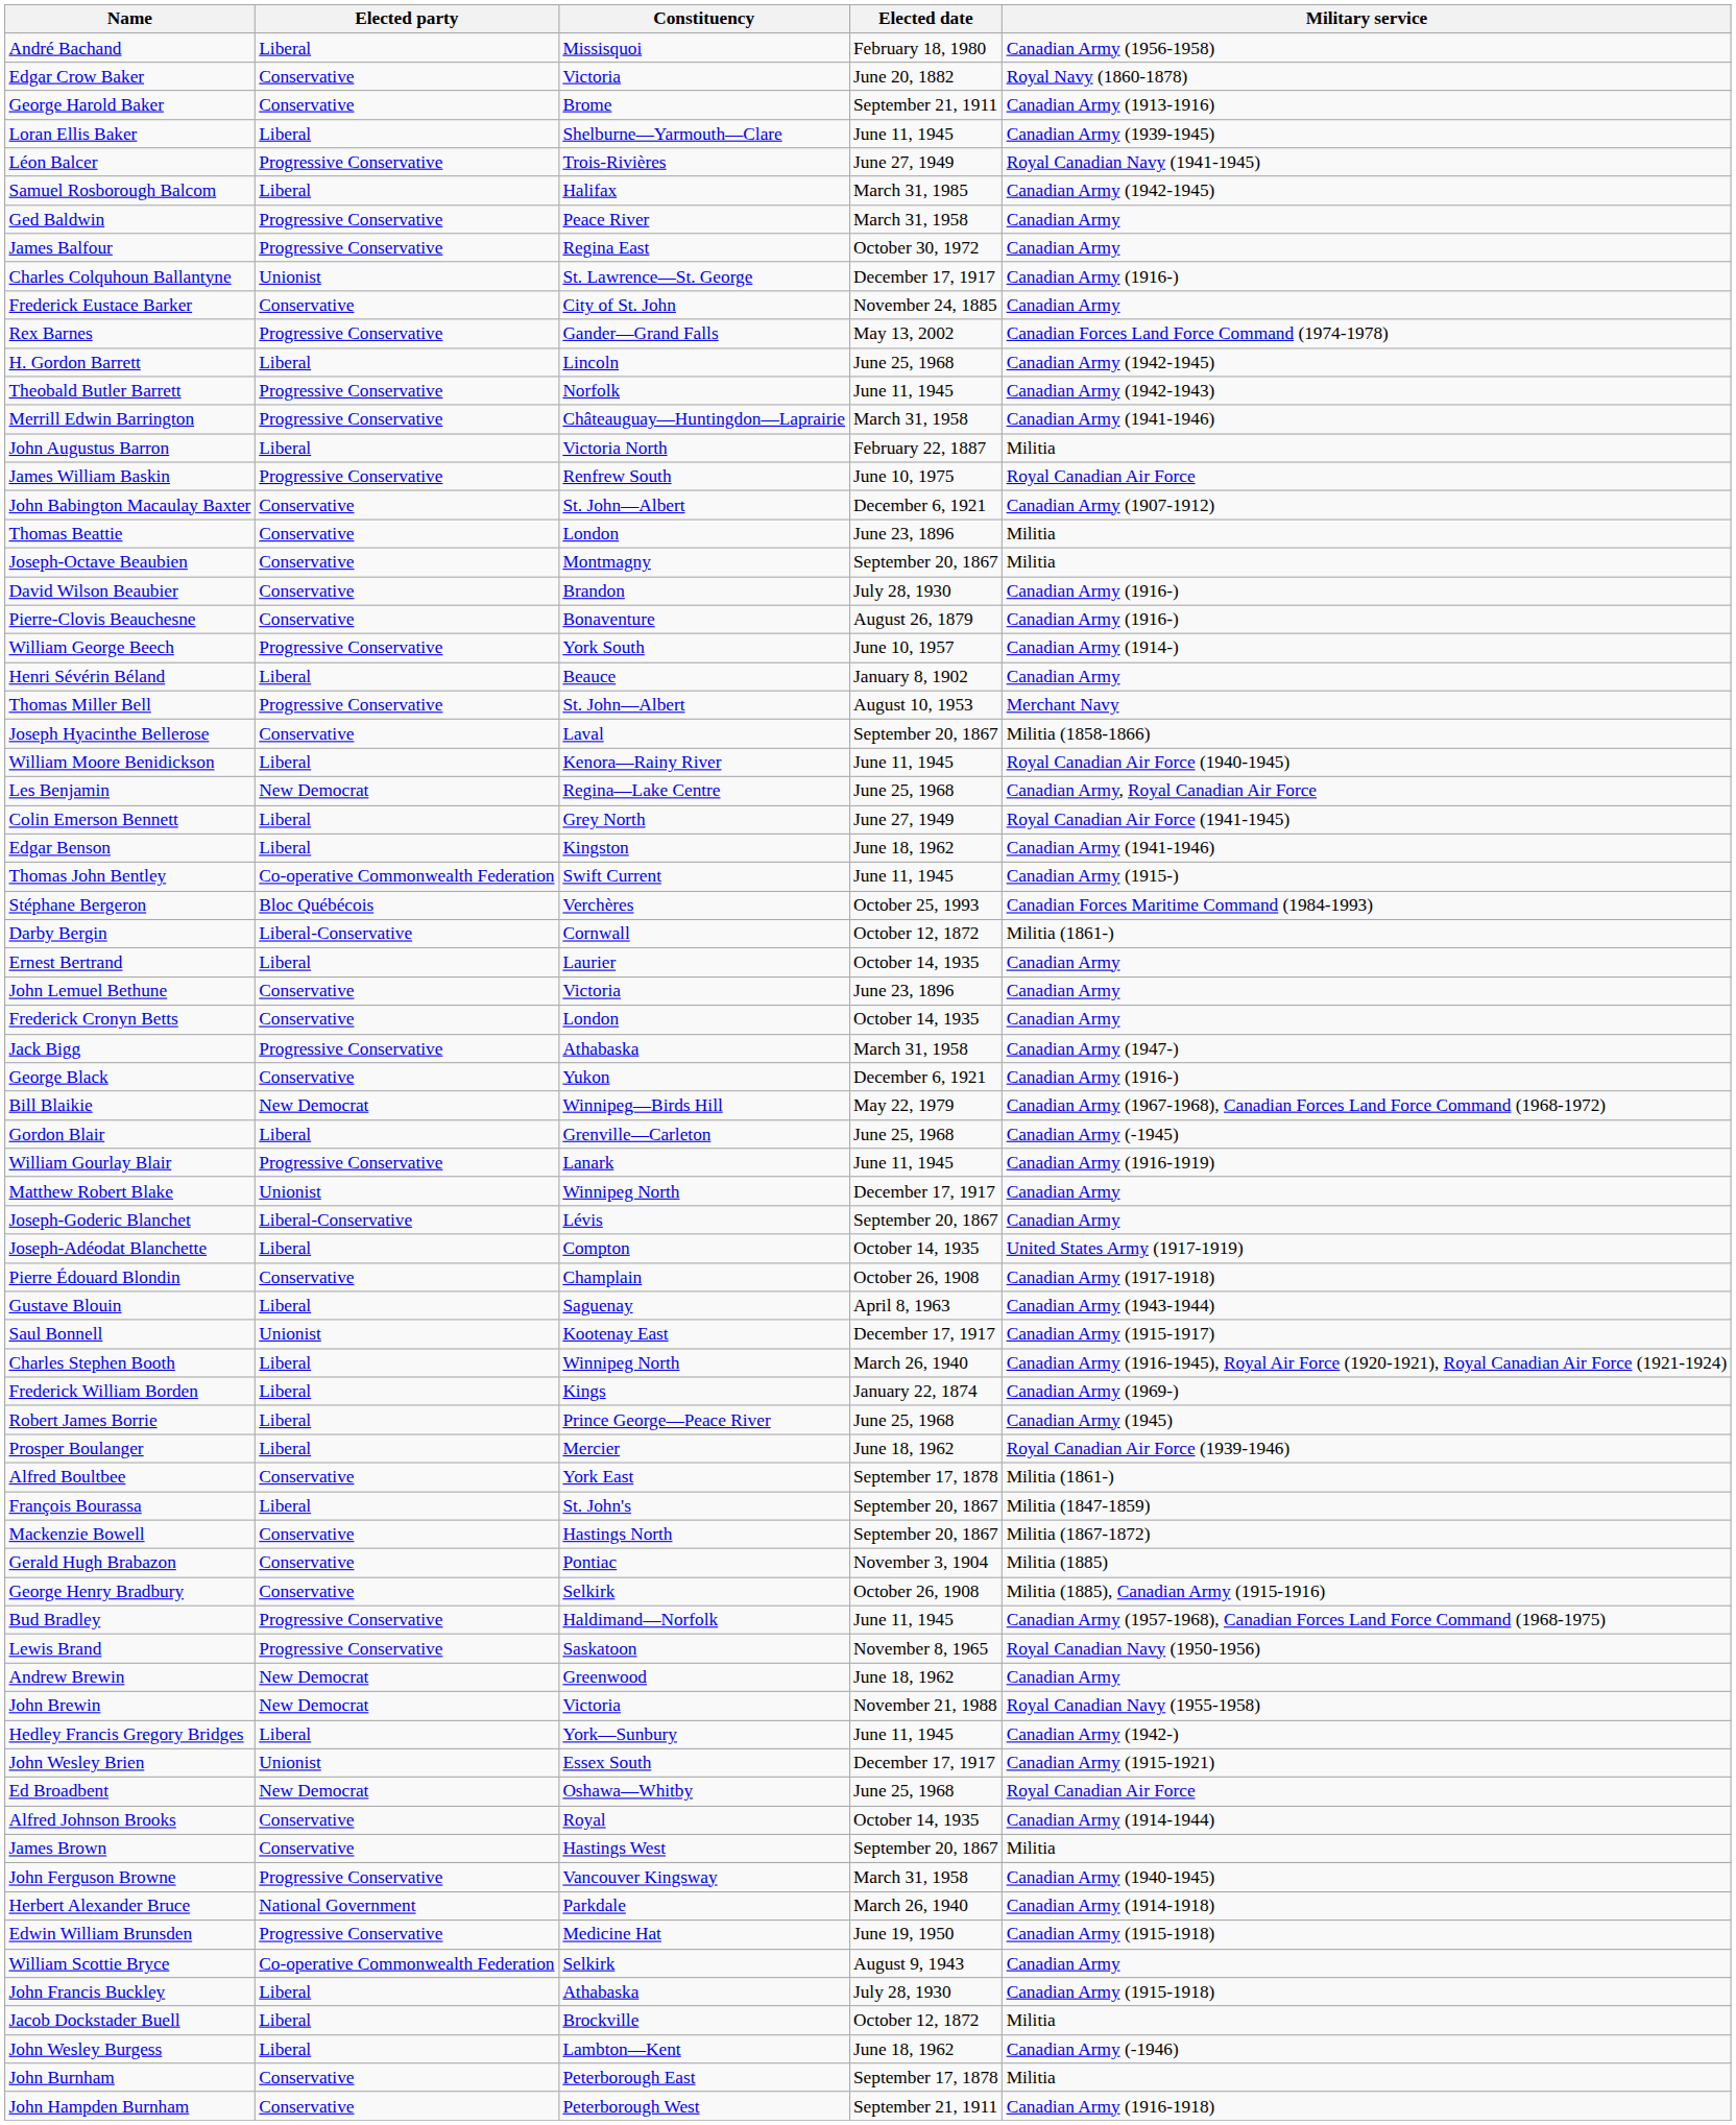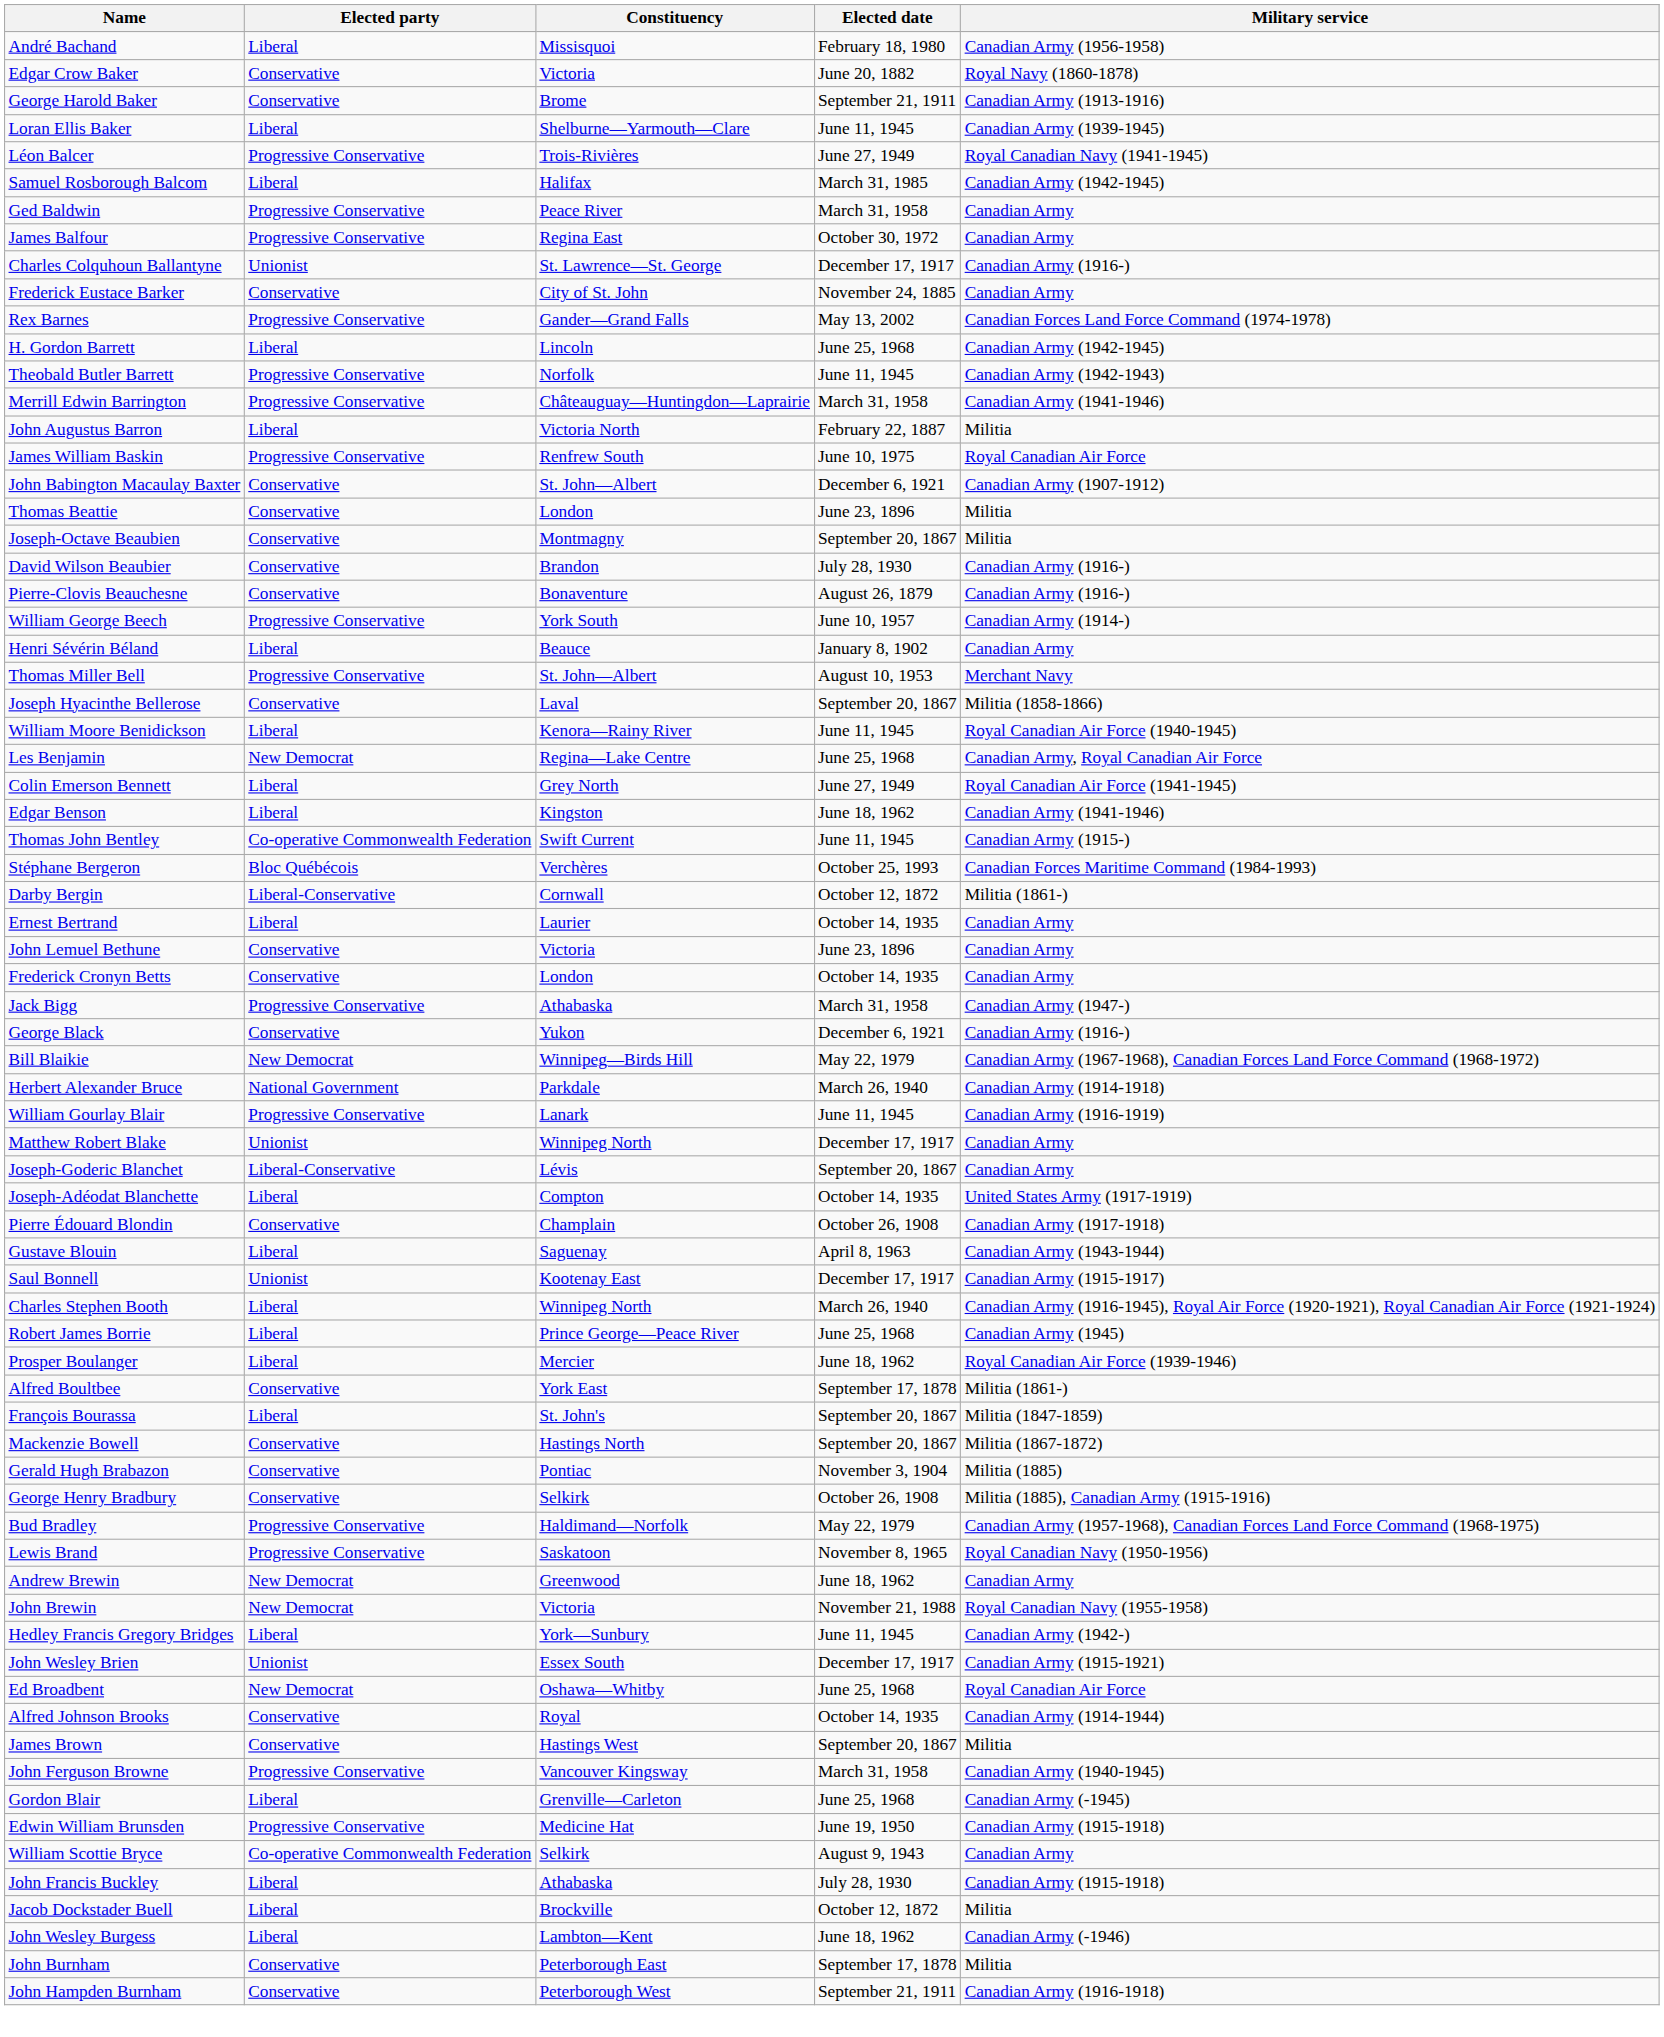rows swapped: Gordon Blair <-> Herbert Alexander Bruce
- row: Frederick William Borden | Liberal | Kings | January 22, 1874 | Canadian Army (1969-)
Bud Bradley | Elected date: June 11, 1945 -> May 22, 1979
